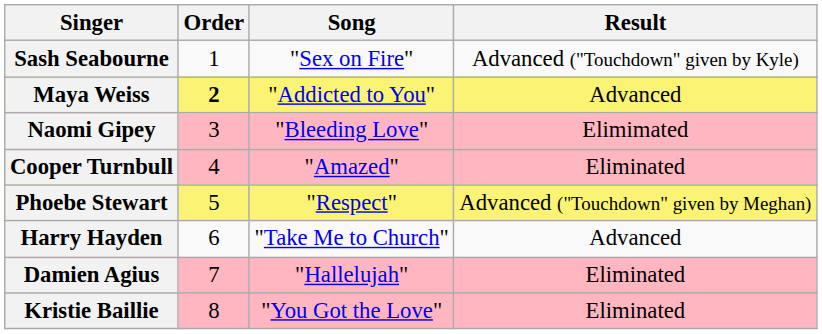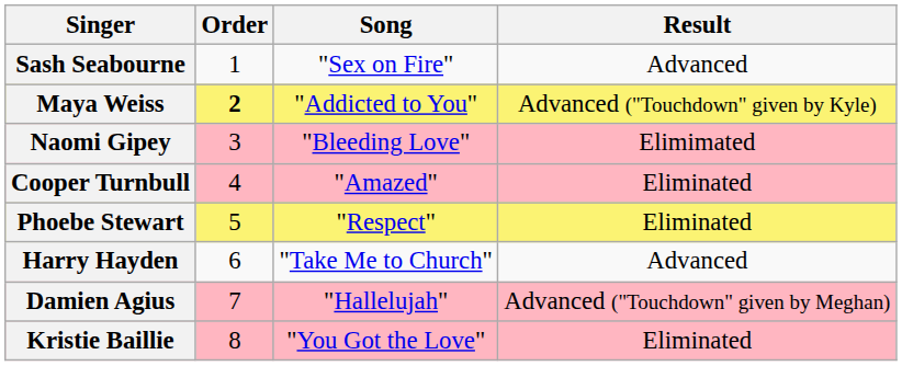Sash Seabourne | Result: Advanced ("Touchdown" given by Kyle) -> Advanced
Maya Weiss | Result: Advanced -> Advanced ("Touchdown" given by Kyle)
Phoebe Stewart | Result: Advanced ("Touchdown" given by Meghan) -> Eliminated
Damien Agius | Result: Eliminated -> Advanced ("Touchdown" given by Meghan)
